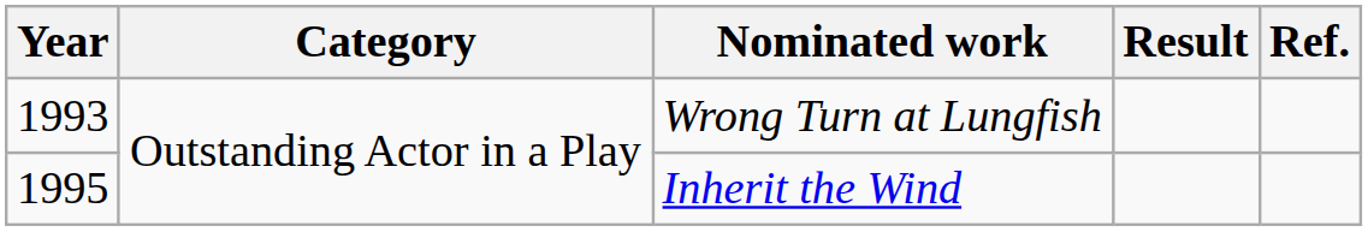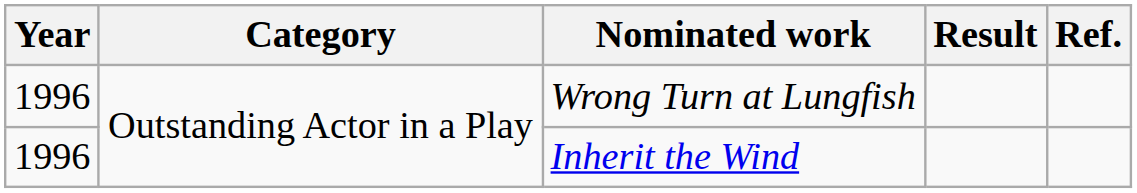Wrong Turn at Lungfish | Year: 1993 -> 1996
Inherit the Wind | Year: 1995 -> 1996
